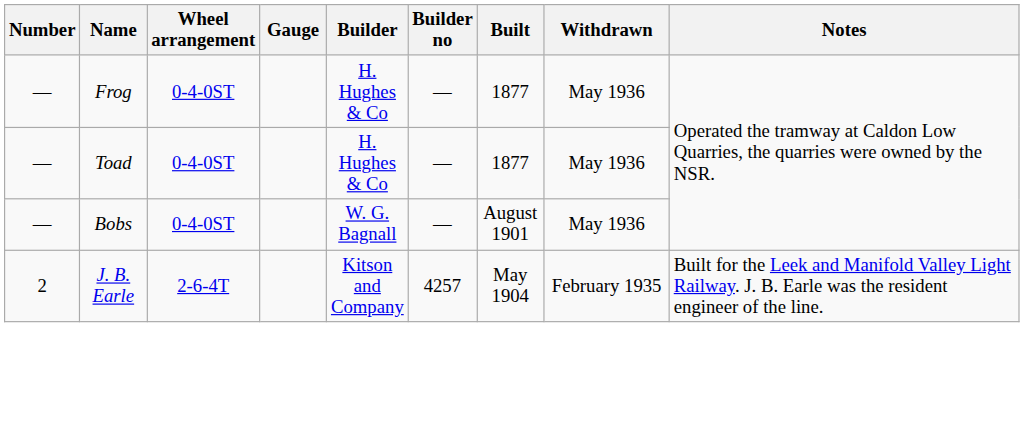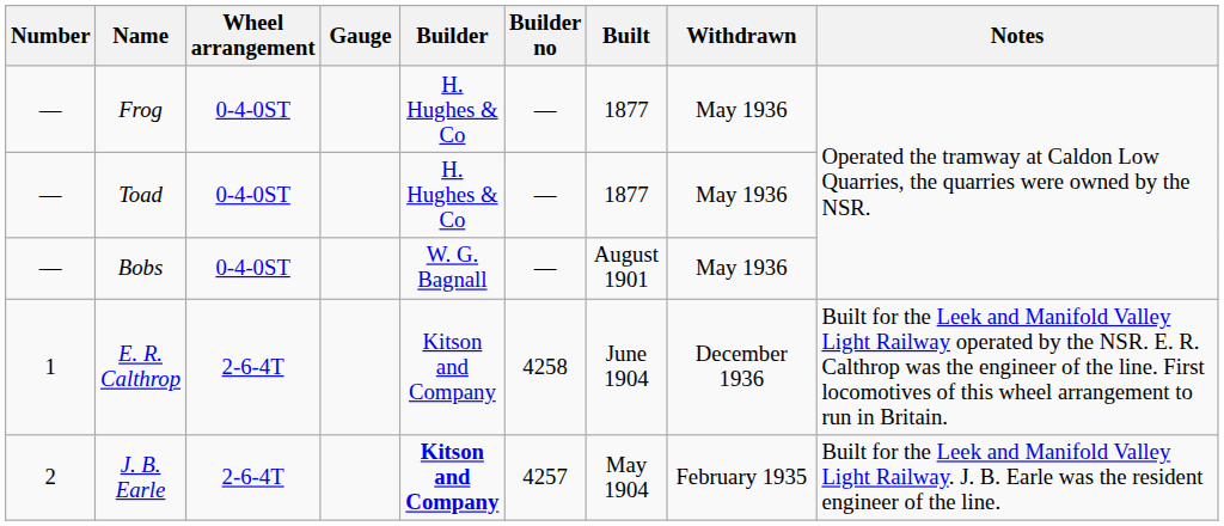+ row: 1 | E. R. Calthrop | 2-6-4T | Kitson and Company | 4258 | June 1904 | December 1936 | Built for the Leek and Manifold Valley Light Railway operated by the NSR. E. R. Calthrop was the engineer of the line. First locomotives of this wheel arrangement to run in Britain.
J. B. Earle | Builder: normal -> bold
